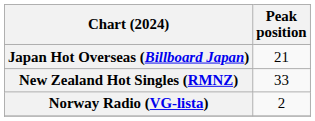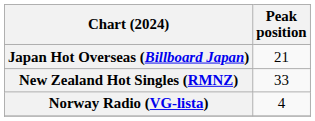Norway Radio (VG-lista) | Peak position: 2 -> 4
